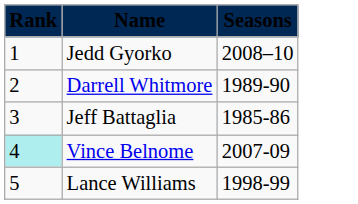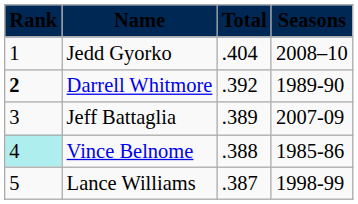+ column: Total | .404 | .392 | .389 | .388 | .387
Darrell Whitmore | Rank: normal -> bold
Jeff Battaglia | Seasons: 1985-86 -> 2007-09
Vince Belnome | Seasons: 2007-09 -> 1985-86
